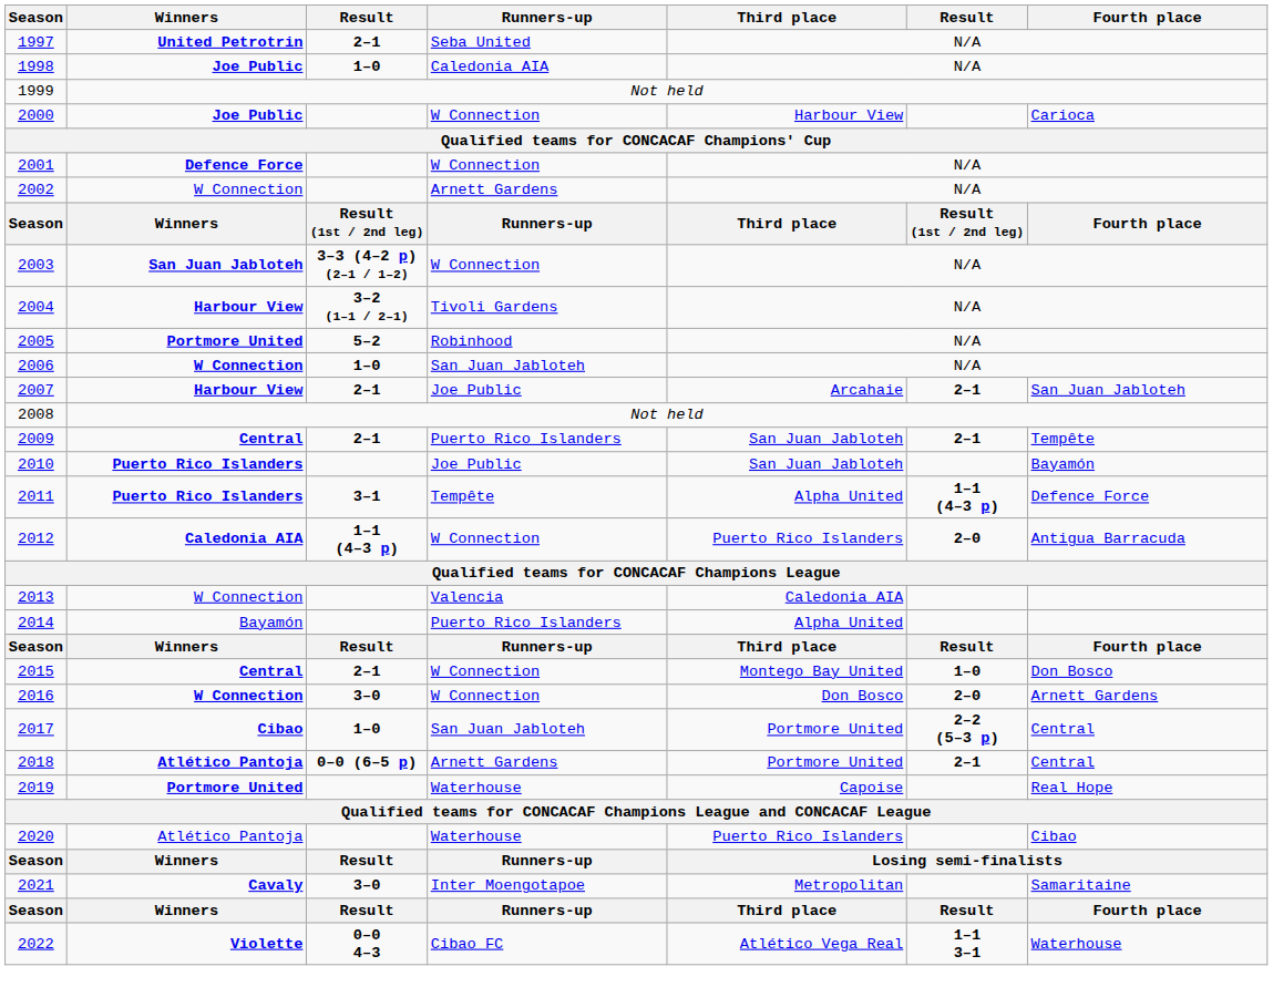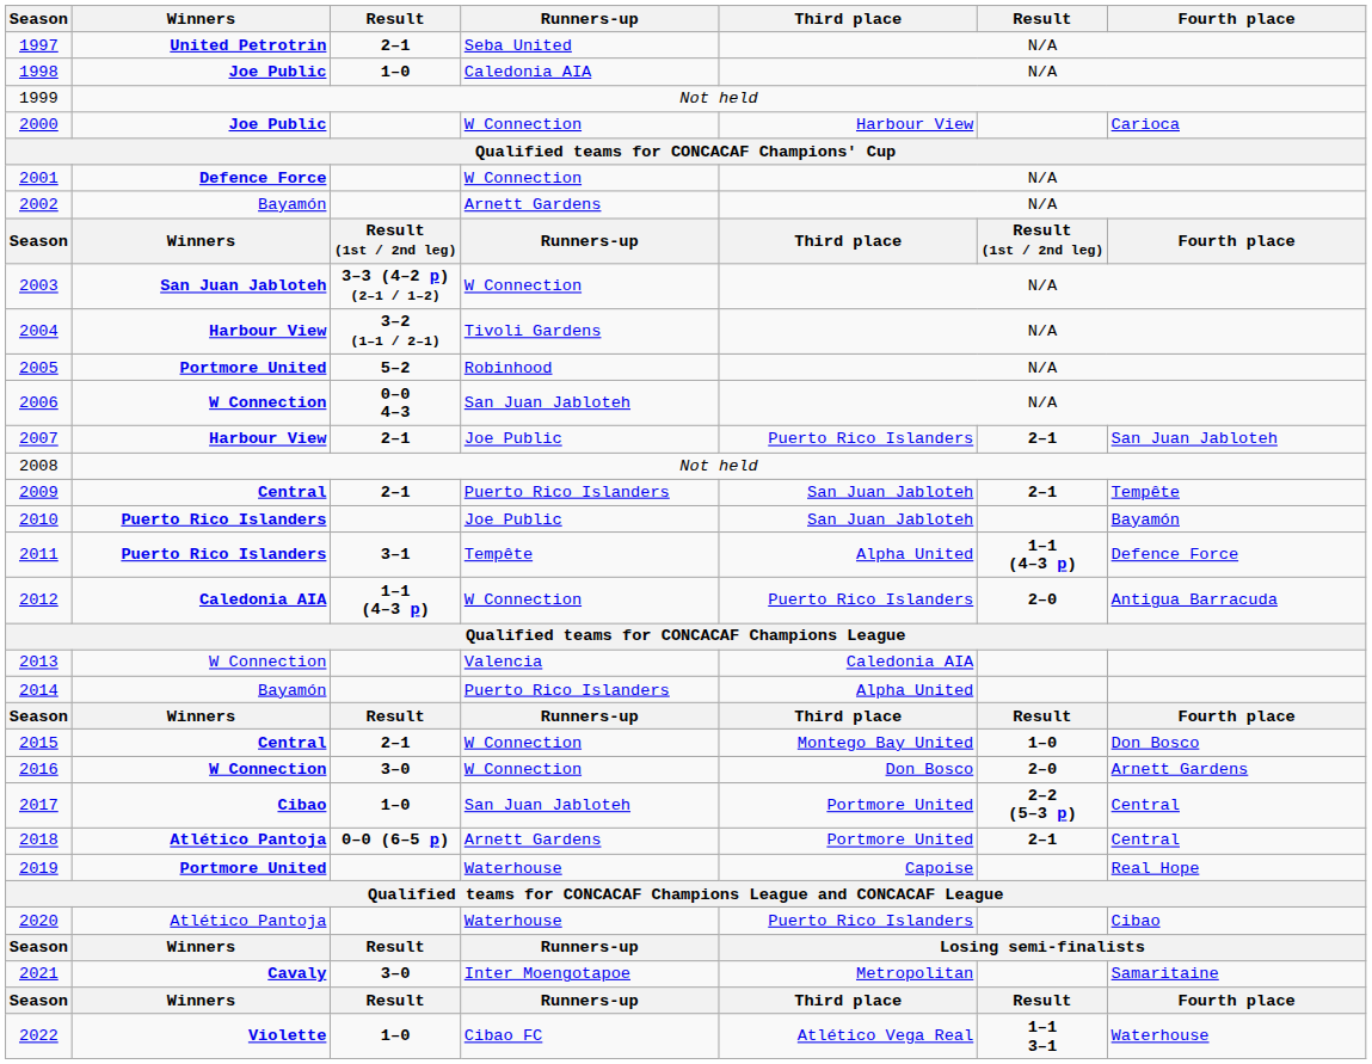2002 | Winners: W Connection -> Bayamón
2006 | column 3: 1–0 -> 0–0 4–3
2007 | Third place: Arcahaie -> Puerto Rico Islanders
2022 | column 3: 0–0 4–3 -> 1–0
